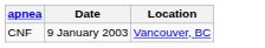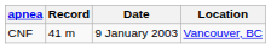+ column: Record | 41 m
